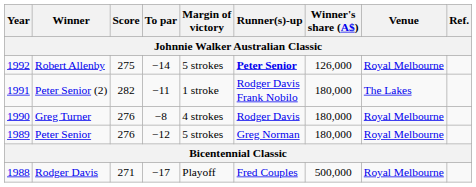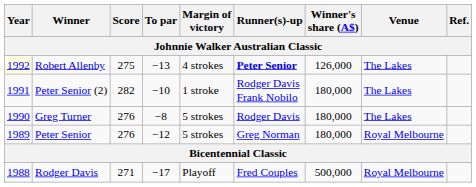Robert Allenby | Year: no background -> lightyellow background
Robert Allenby | To par: −14 -> −13
Robert Allenby | Margin of victory: 5 strokes -> 4 strokes
Robert Allenby | Venue: Royal Melbourne -> The Lakes
Peter Senior (2) | To par: −11 -> −10
Greg Turner | Margin of victory: 4 strokes -> 5 strokes
Greg Turner | Venue: Royal Melbourne -> The Lakes
